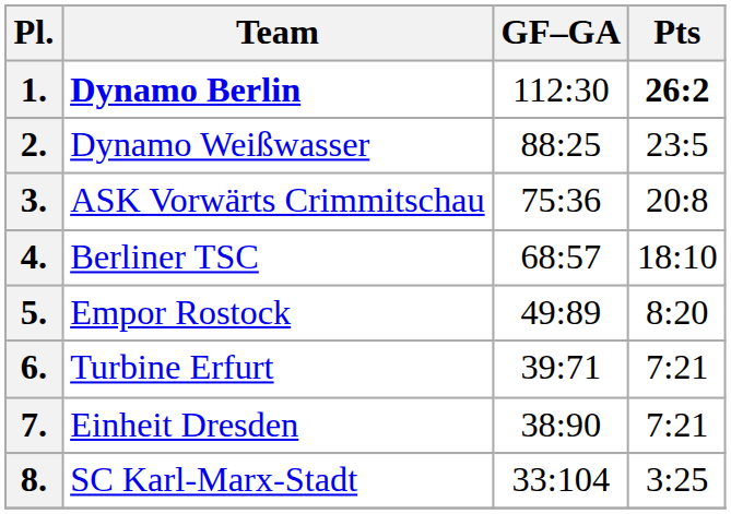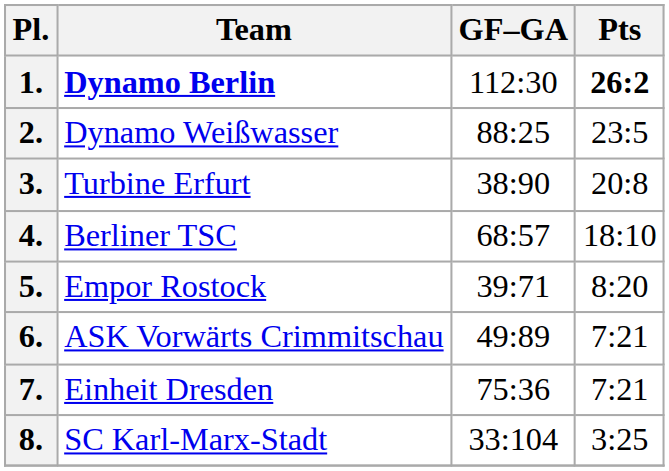3. | Team: ASK Vorwärts Crimmitschau -> Turbine Erfurt
3. | GF–GA: 75:36 -> 38:90
5. | GF–GA: 49:89 -> 39:71
6. | Team: Turbine Erfurt -> ASK Vorwärts Crimmitschau
6. | GF–GA: 39:71 -> 49:89
7. | GF–GA: 38:90 -> 75:36
